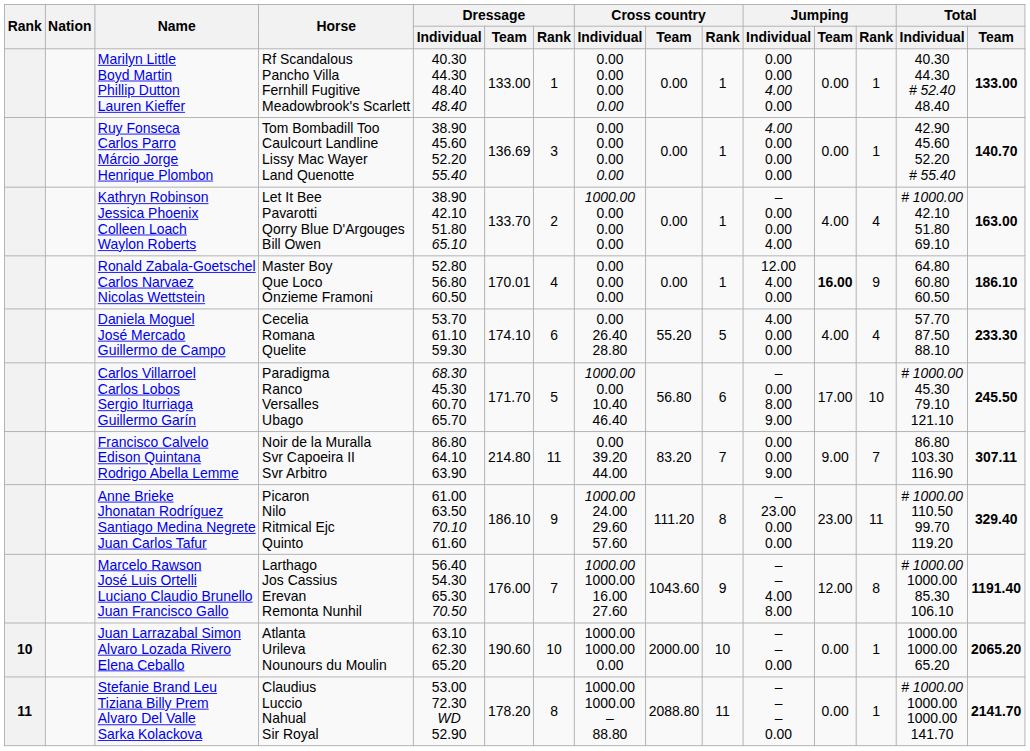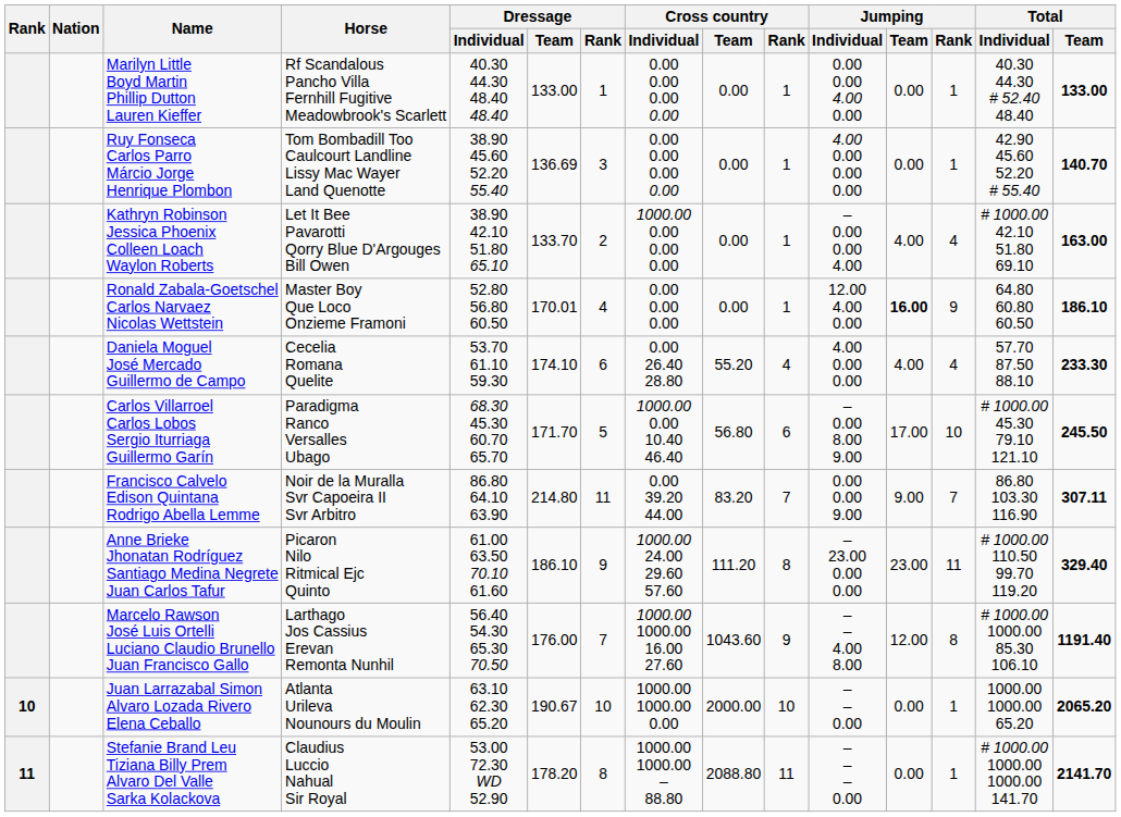Daniela Moguel José Mercado Guillermo de Campo | Cross country / Rank: 5 -> 4
Juan Larrazabal Simon Alvaro Lozada Rivero Elena Ceballo | Dressage / Team: 190.60 -> 190.67
